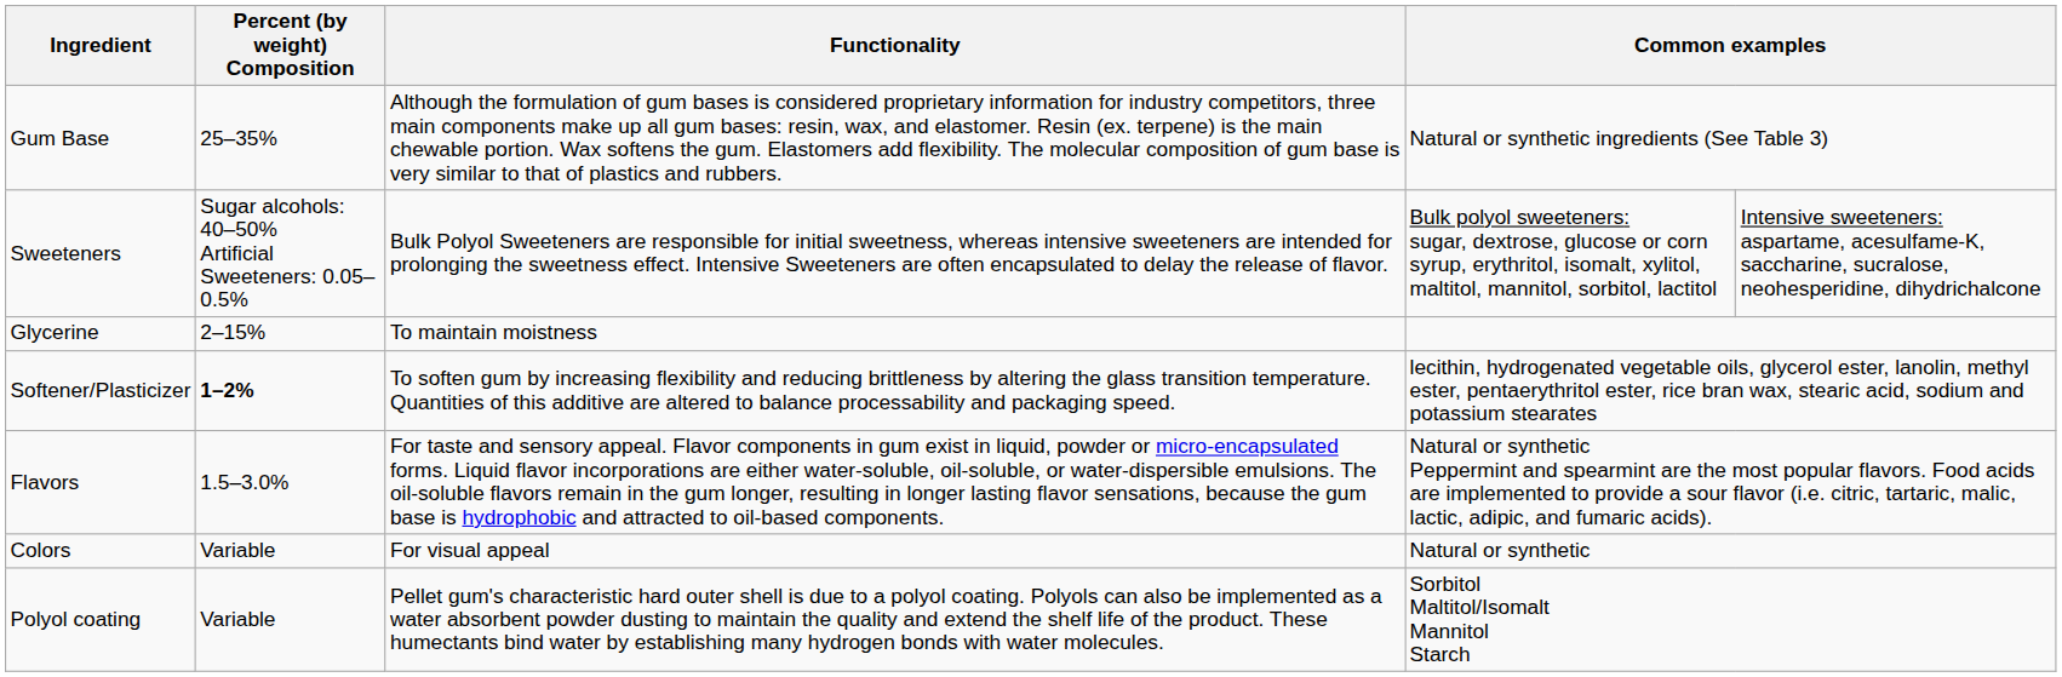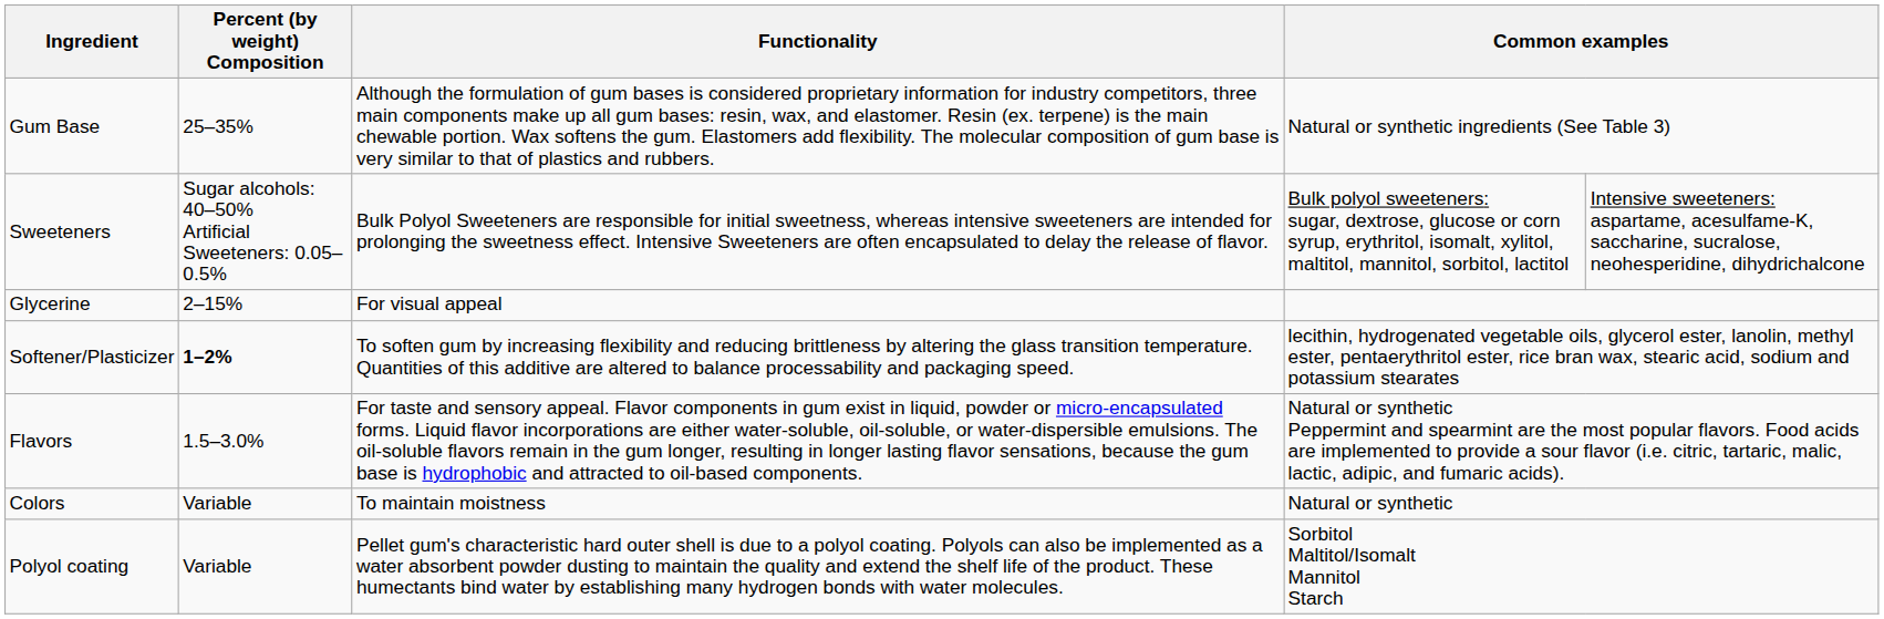Glycerine | Functionality: To maintain moistness -> For visual appeal
Colors | Functionality: For visual appeal -> To maintain moistness
